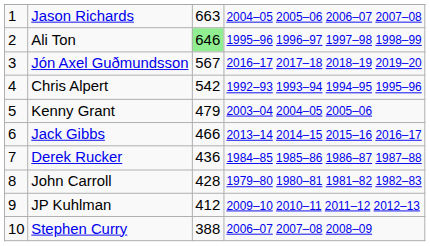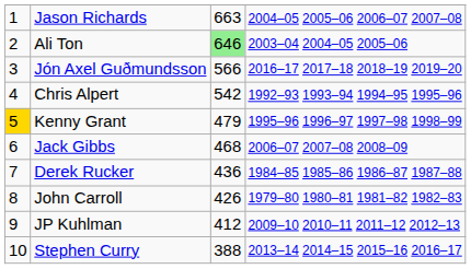Ali Ton | column 4: 1995–96 1996–97 1997–98 1998–99 -> 2003–04 2004–05 2005–06
Jón Axel Guðmundsson | column 3: 567 -> 566
Kenny Grant | column 1: no background -> gold background
Kenny Grant | column 4: 2003–04 2004–05 2005–06 -> 1995–96 1996–97 1997–98 1998–99
Jack Gibbs | column 3: 466 -> 468
Jack Gibbs | column 4: 2013–14 2014–15 2015–16 2016–17 -> 2006–07 2007–08 2008–09
John Carroll | column 3: 428 -> 426
Stephen Curry | column 4: 2006–07 2007–08 2008–09 -> 2013–14 2014–15 2015–16 2016–17
